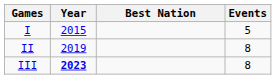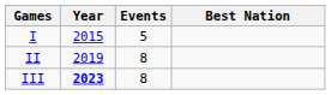columns swapped: Events <-> Best Nation
